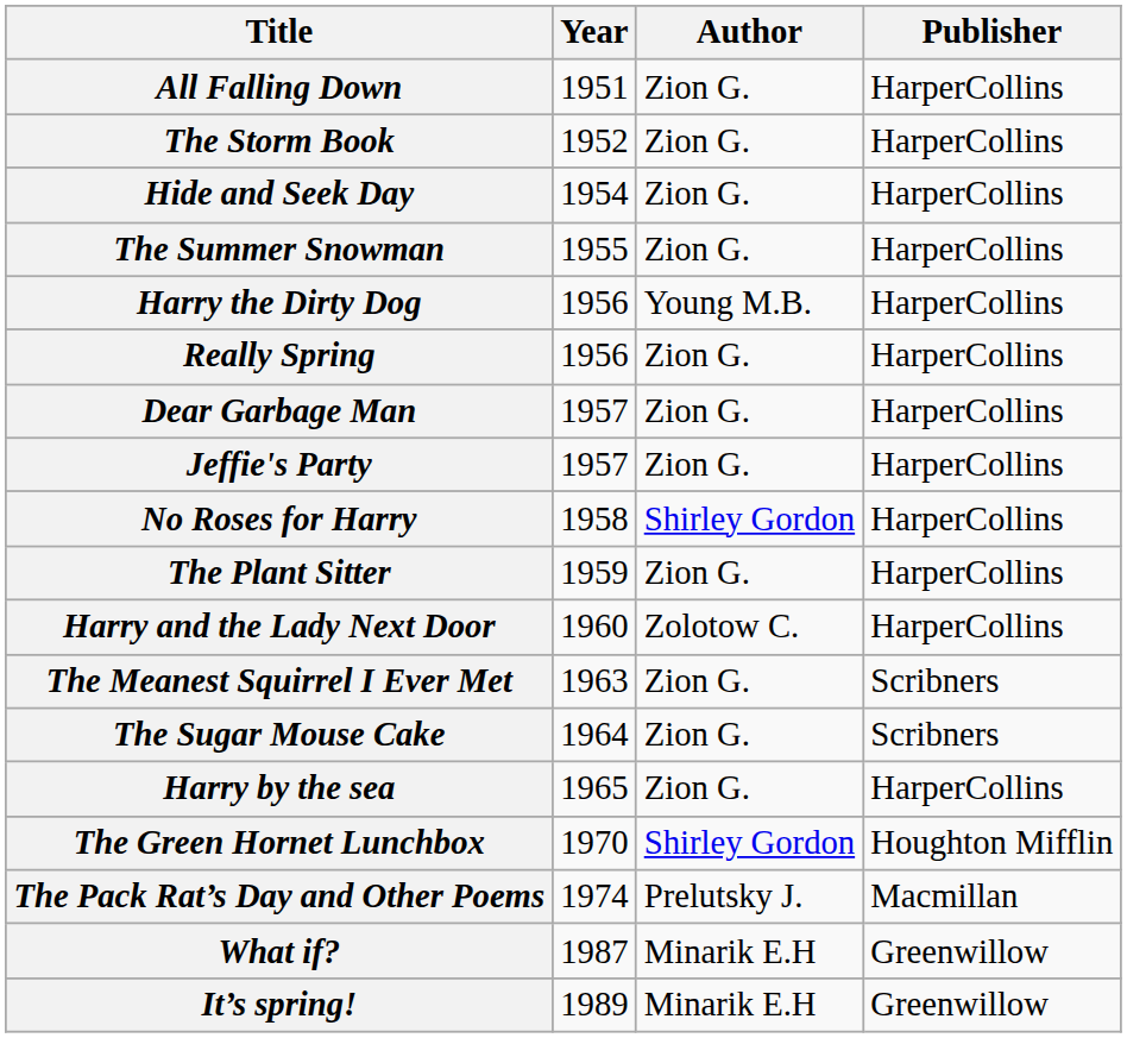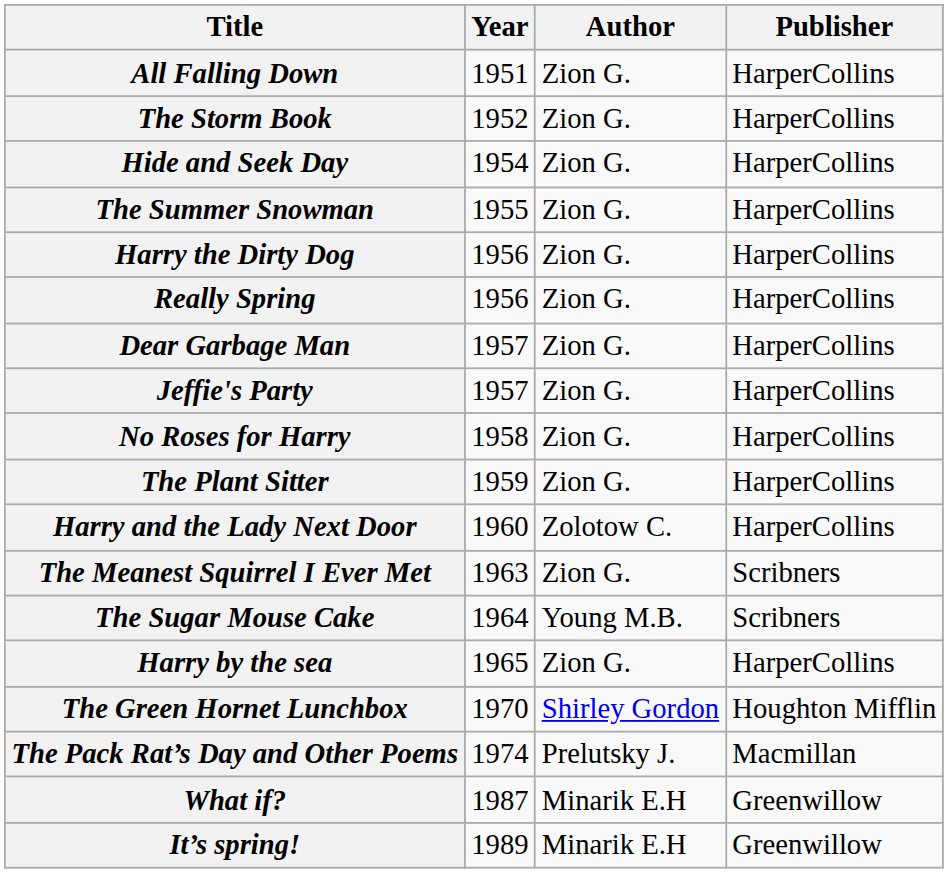Harry the Dirty Dog | Author: Young M.B. -> Zion G.
No Roses for Harry | Author: Shirley Gordon -> Zion G.
The Sugar Mouse Cake | Author: Zion G. -> Young M.B.
